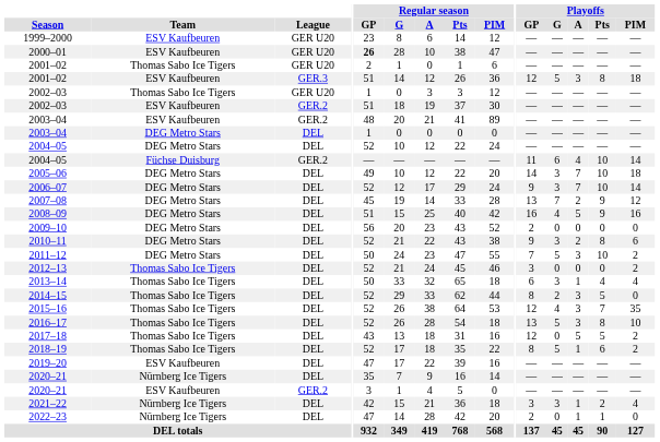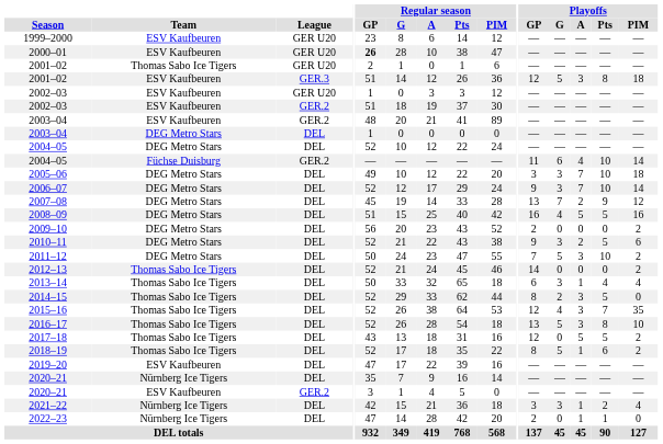2002–03 / GER U20 | Team: Thomas Sabo Ice Tigers -> ESV Kaufbeuren
2005–06 | Playoffs / GP: 14 -> 3
2008–09 | Playoffs / Pts: 9 -> 5
2009–10 | Playoffs / PIM: 0 -> 2
2010–11 | Playoffs / Pts: 8 -> 5
2012–13 | Playoffs / GP: 3 -> 14
